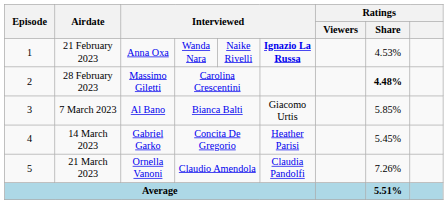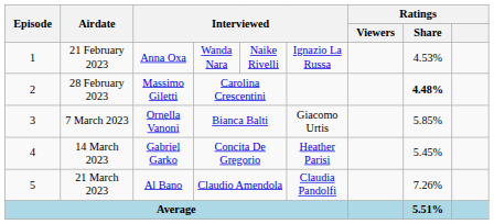21 February 2023 | column 6: bold -> normal
7 March 2023 | column 3: Al Bano -> Ornella Vanoni
21 March 2023 | column 3: Ornella Vanoni -> Al Bano
